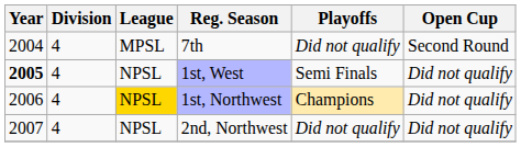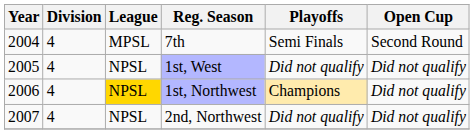7th | Playoffs: Did not qualify -> Semi Finals
1st, West | Year: bold -> normal
1st, West | Playoffs: Semi Finals -> Did not qualify
